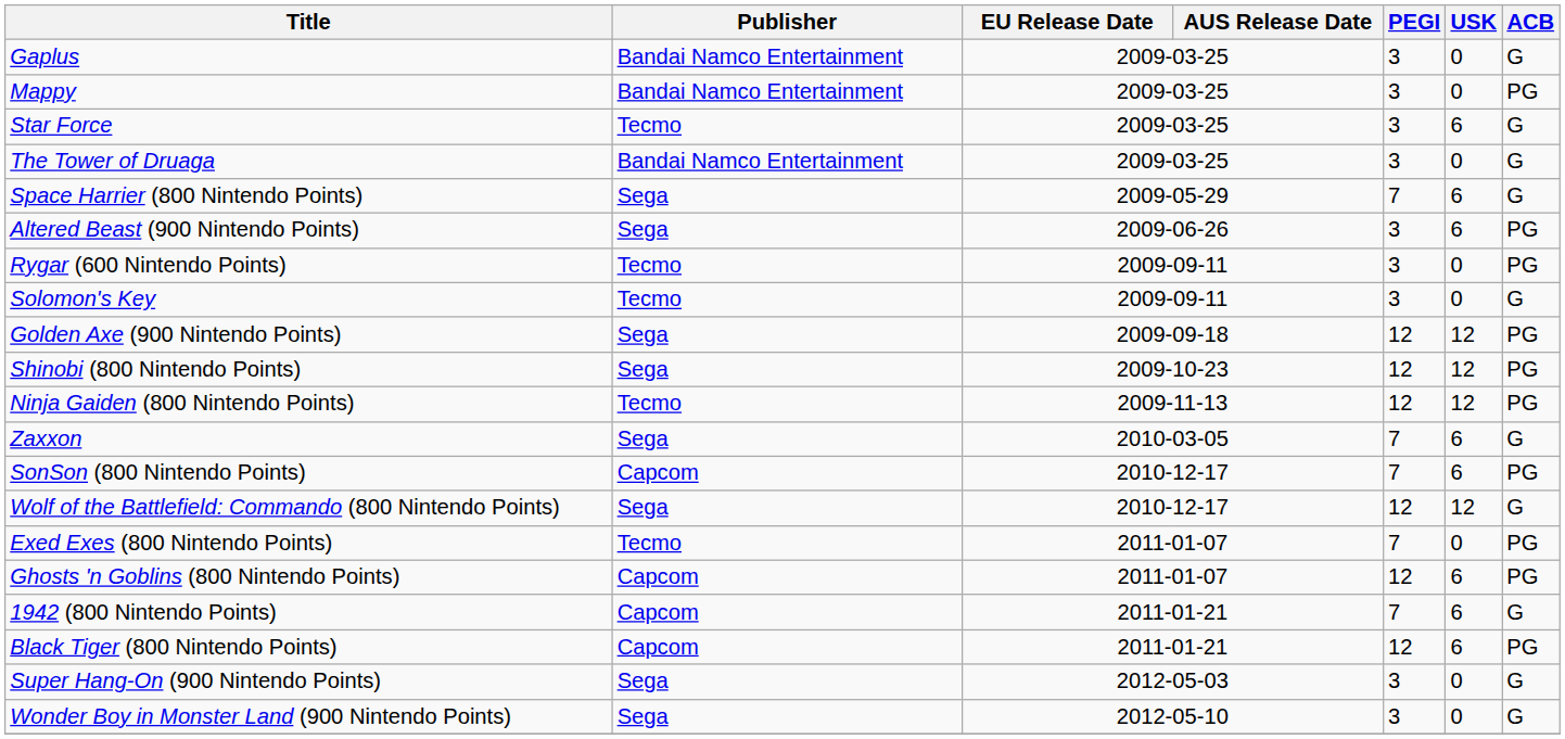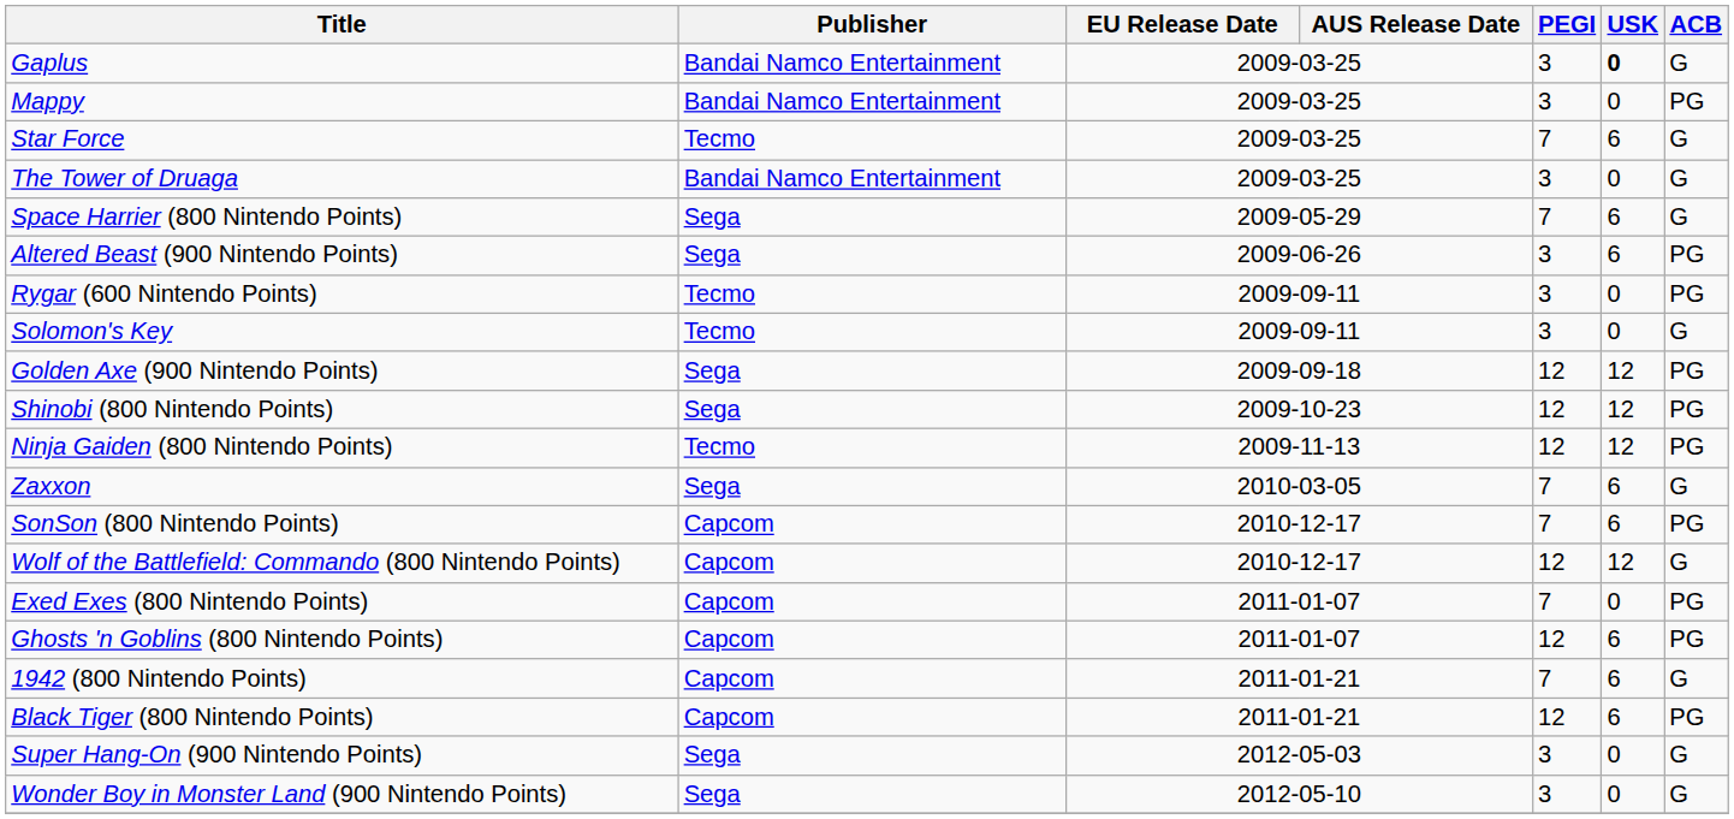Gaplus | USK: normal -> bold
Star Force | PEGI: 3 -> 7
Wolf of the Battlefield: Commando (800 Nintendo Points) | Publisher: Sega -> Capcom
Exed Exes (800 Nintendo Points) | Publisher: Tecmo -> Capcom
